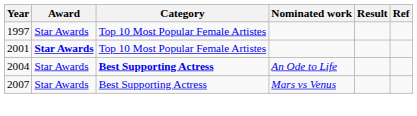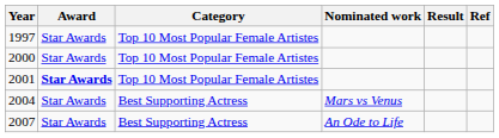+ row: 2000 | Star Awards | Top 10 Most Popular Female Artistes
2004 | Category: bold -> normal
2004 | Nominated work: An Ode to Life -> Mars vs Venus
2007 | Nominated work: Mars vs Venus -> An Ode to Life
